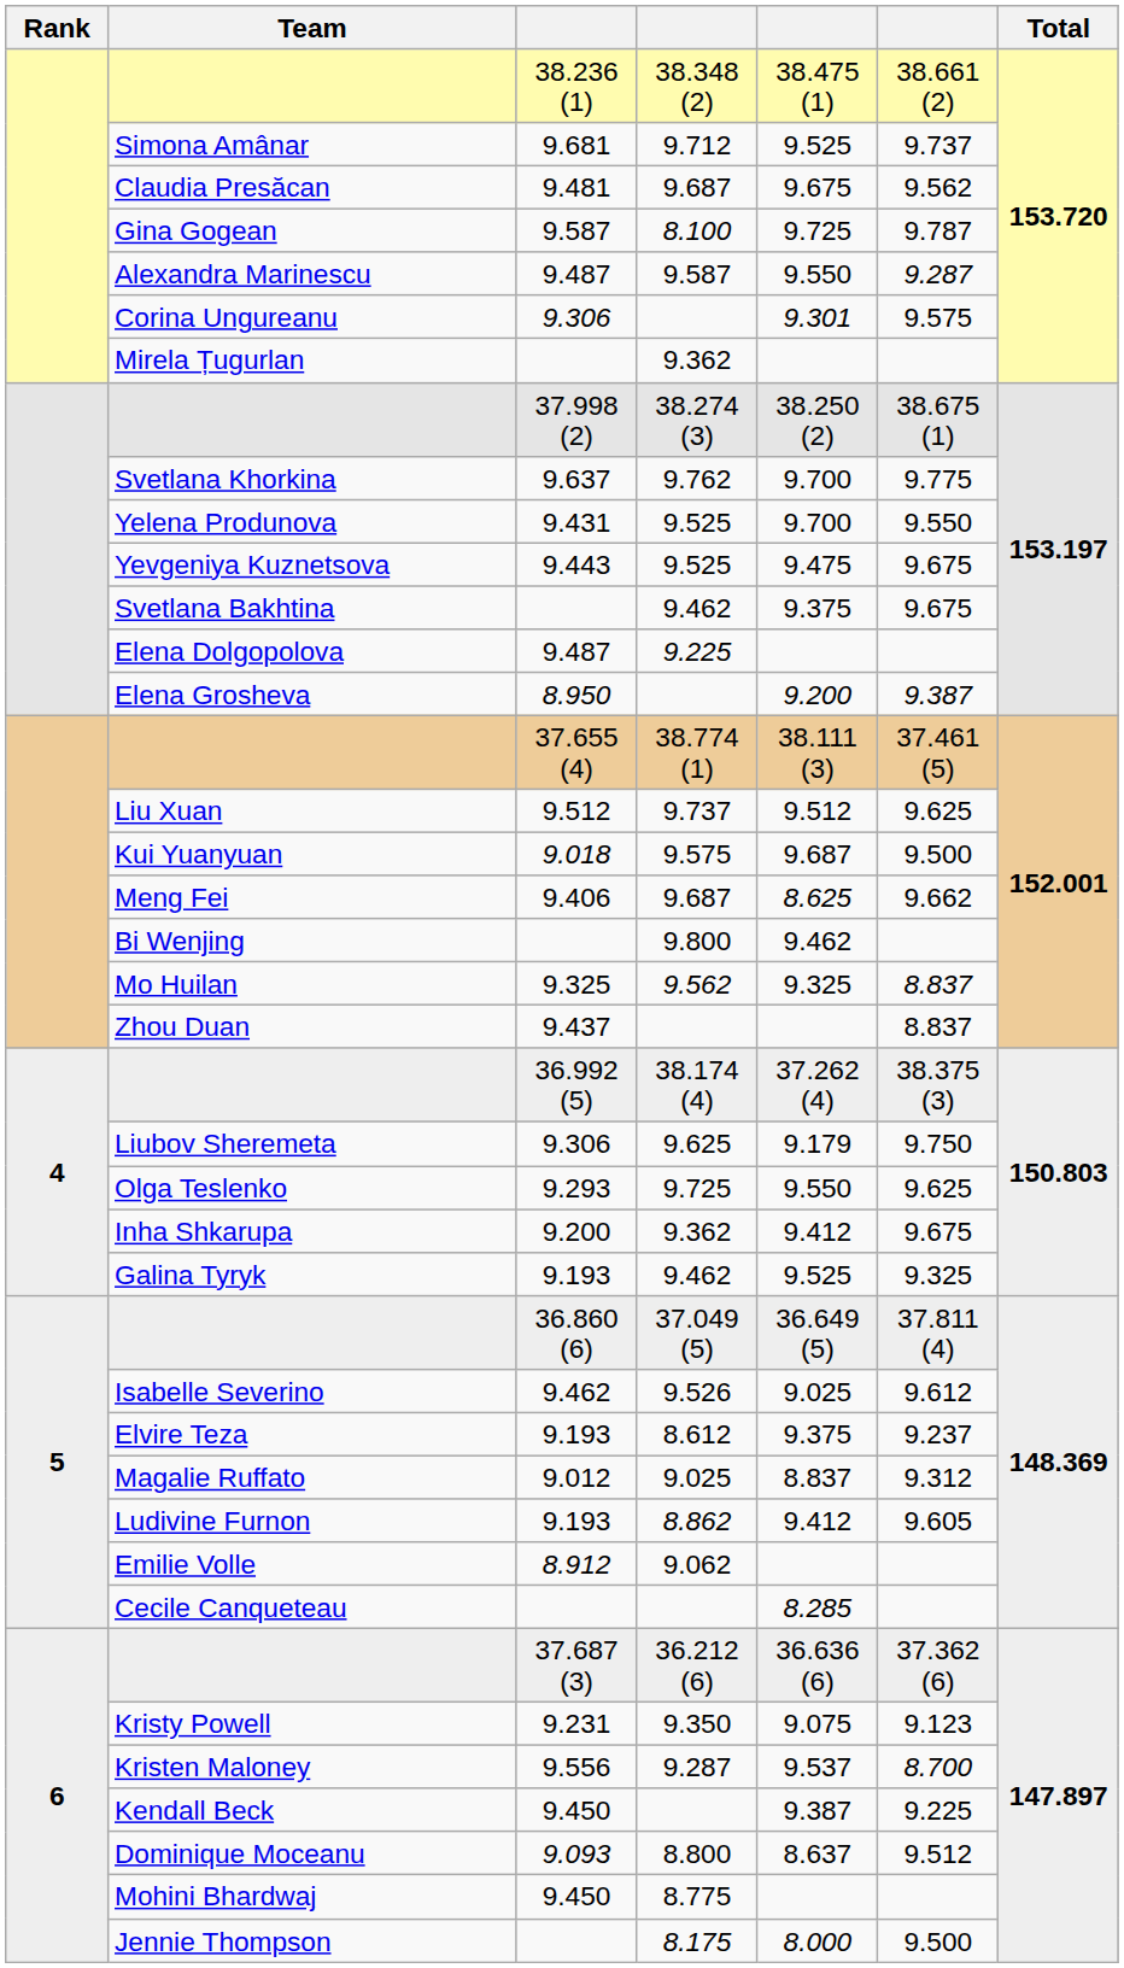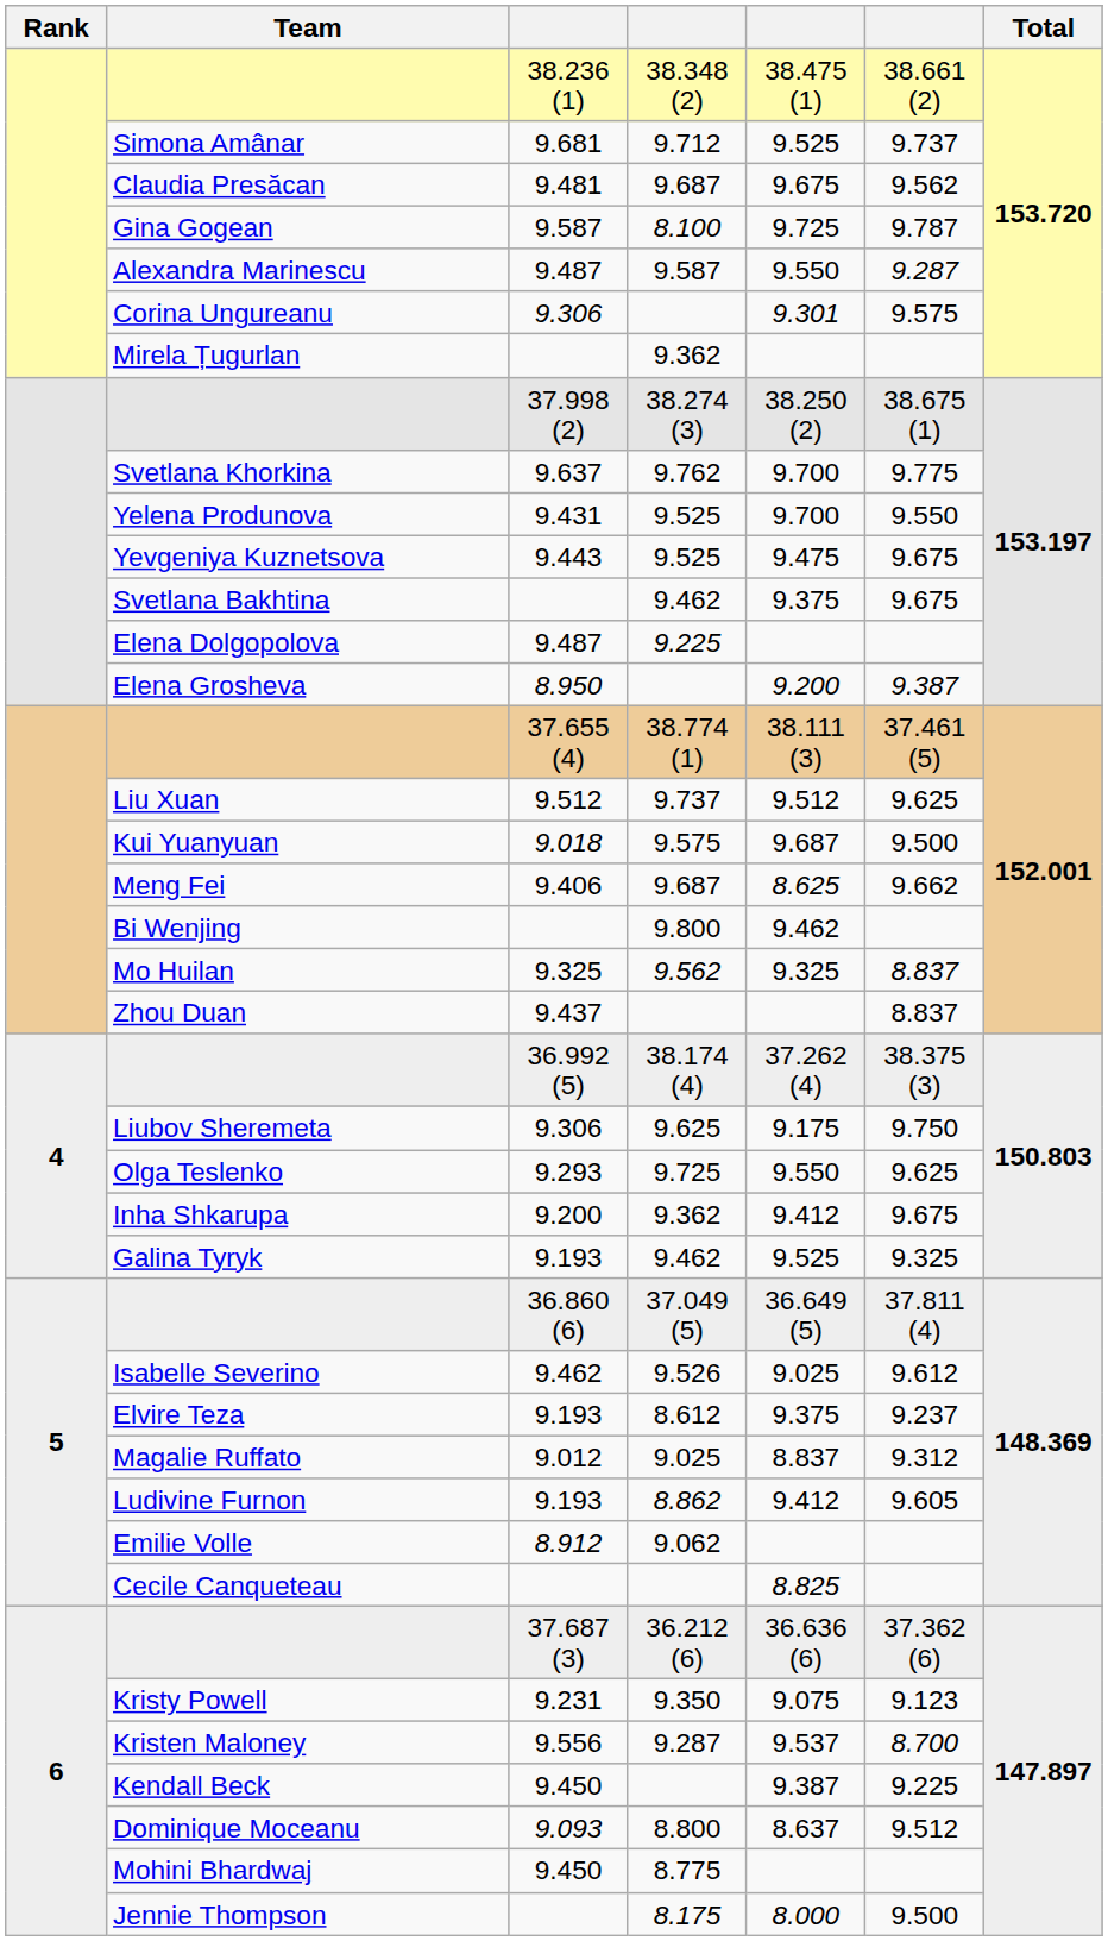Liubov Sheremeta | column 5: 9.179 -> 9.175
Cecile Canqueteau | column 5: 8.285 -> 8.825
